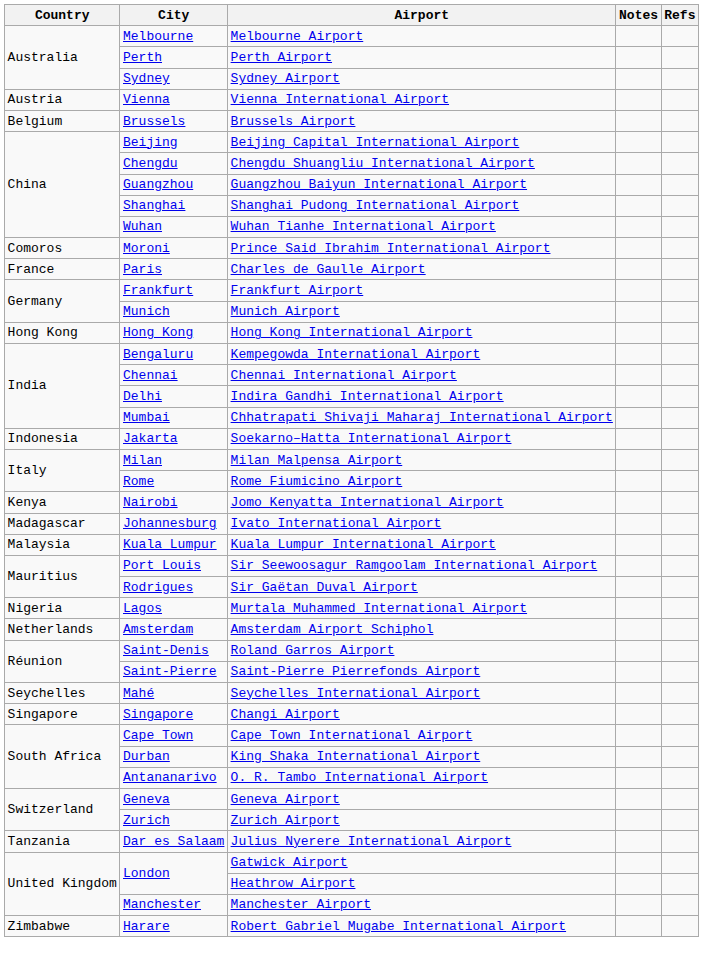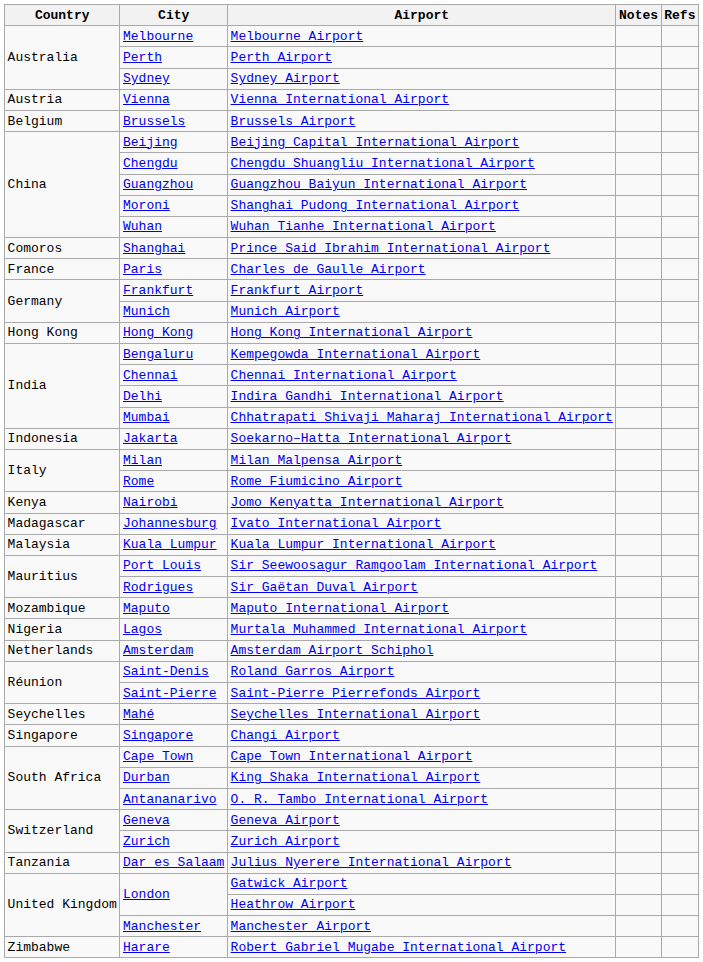Shanghai Pudong International Airport | City: Shanghai -> Moroni
Prince Said Ibrahim International Airport | City: Moroni -> Shanghai
+ row: Mozambique | Maputo | Maputo International Airport
